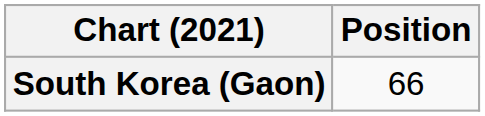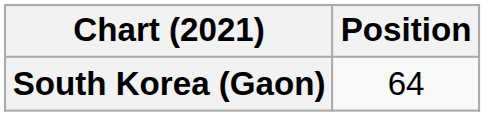South Korea (Gaon) | Position: 66 -> 64
